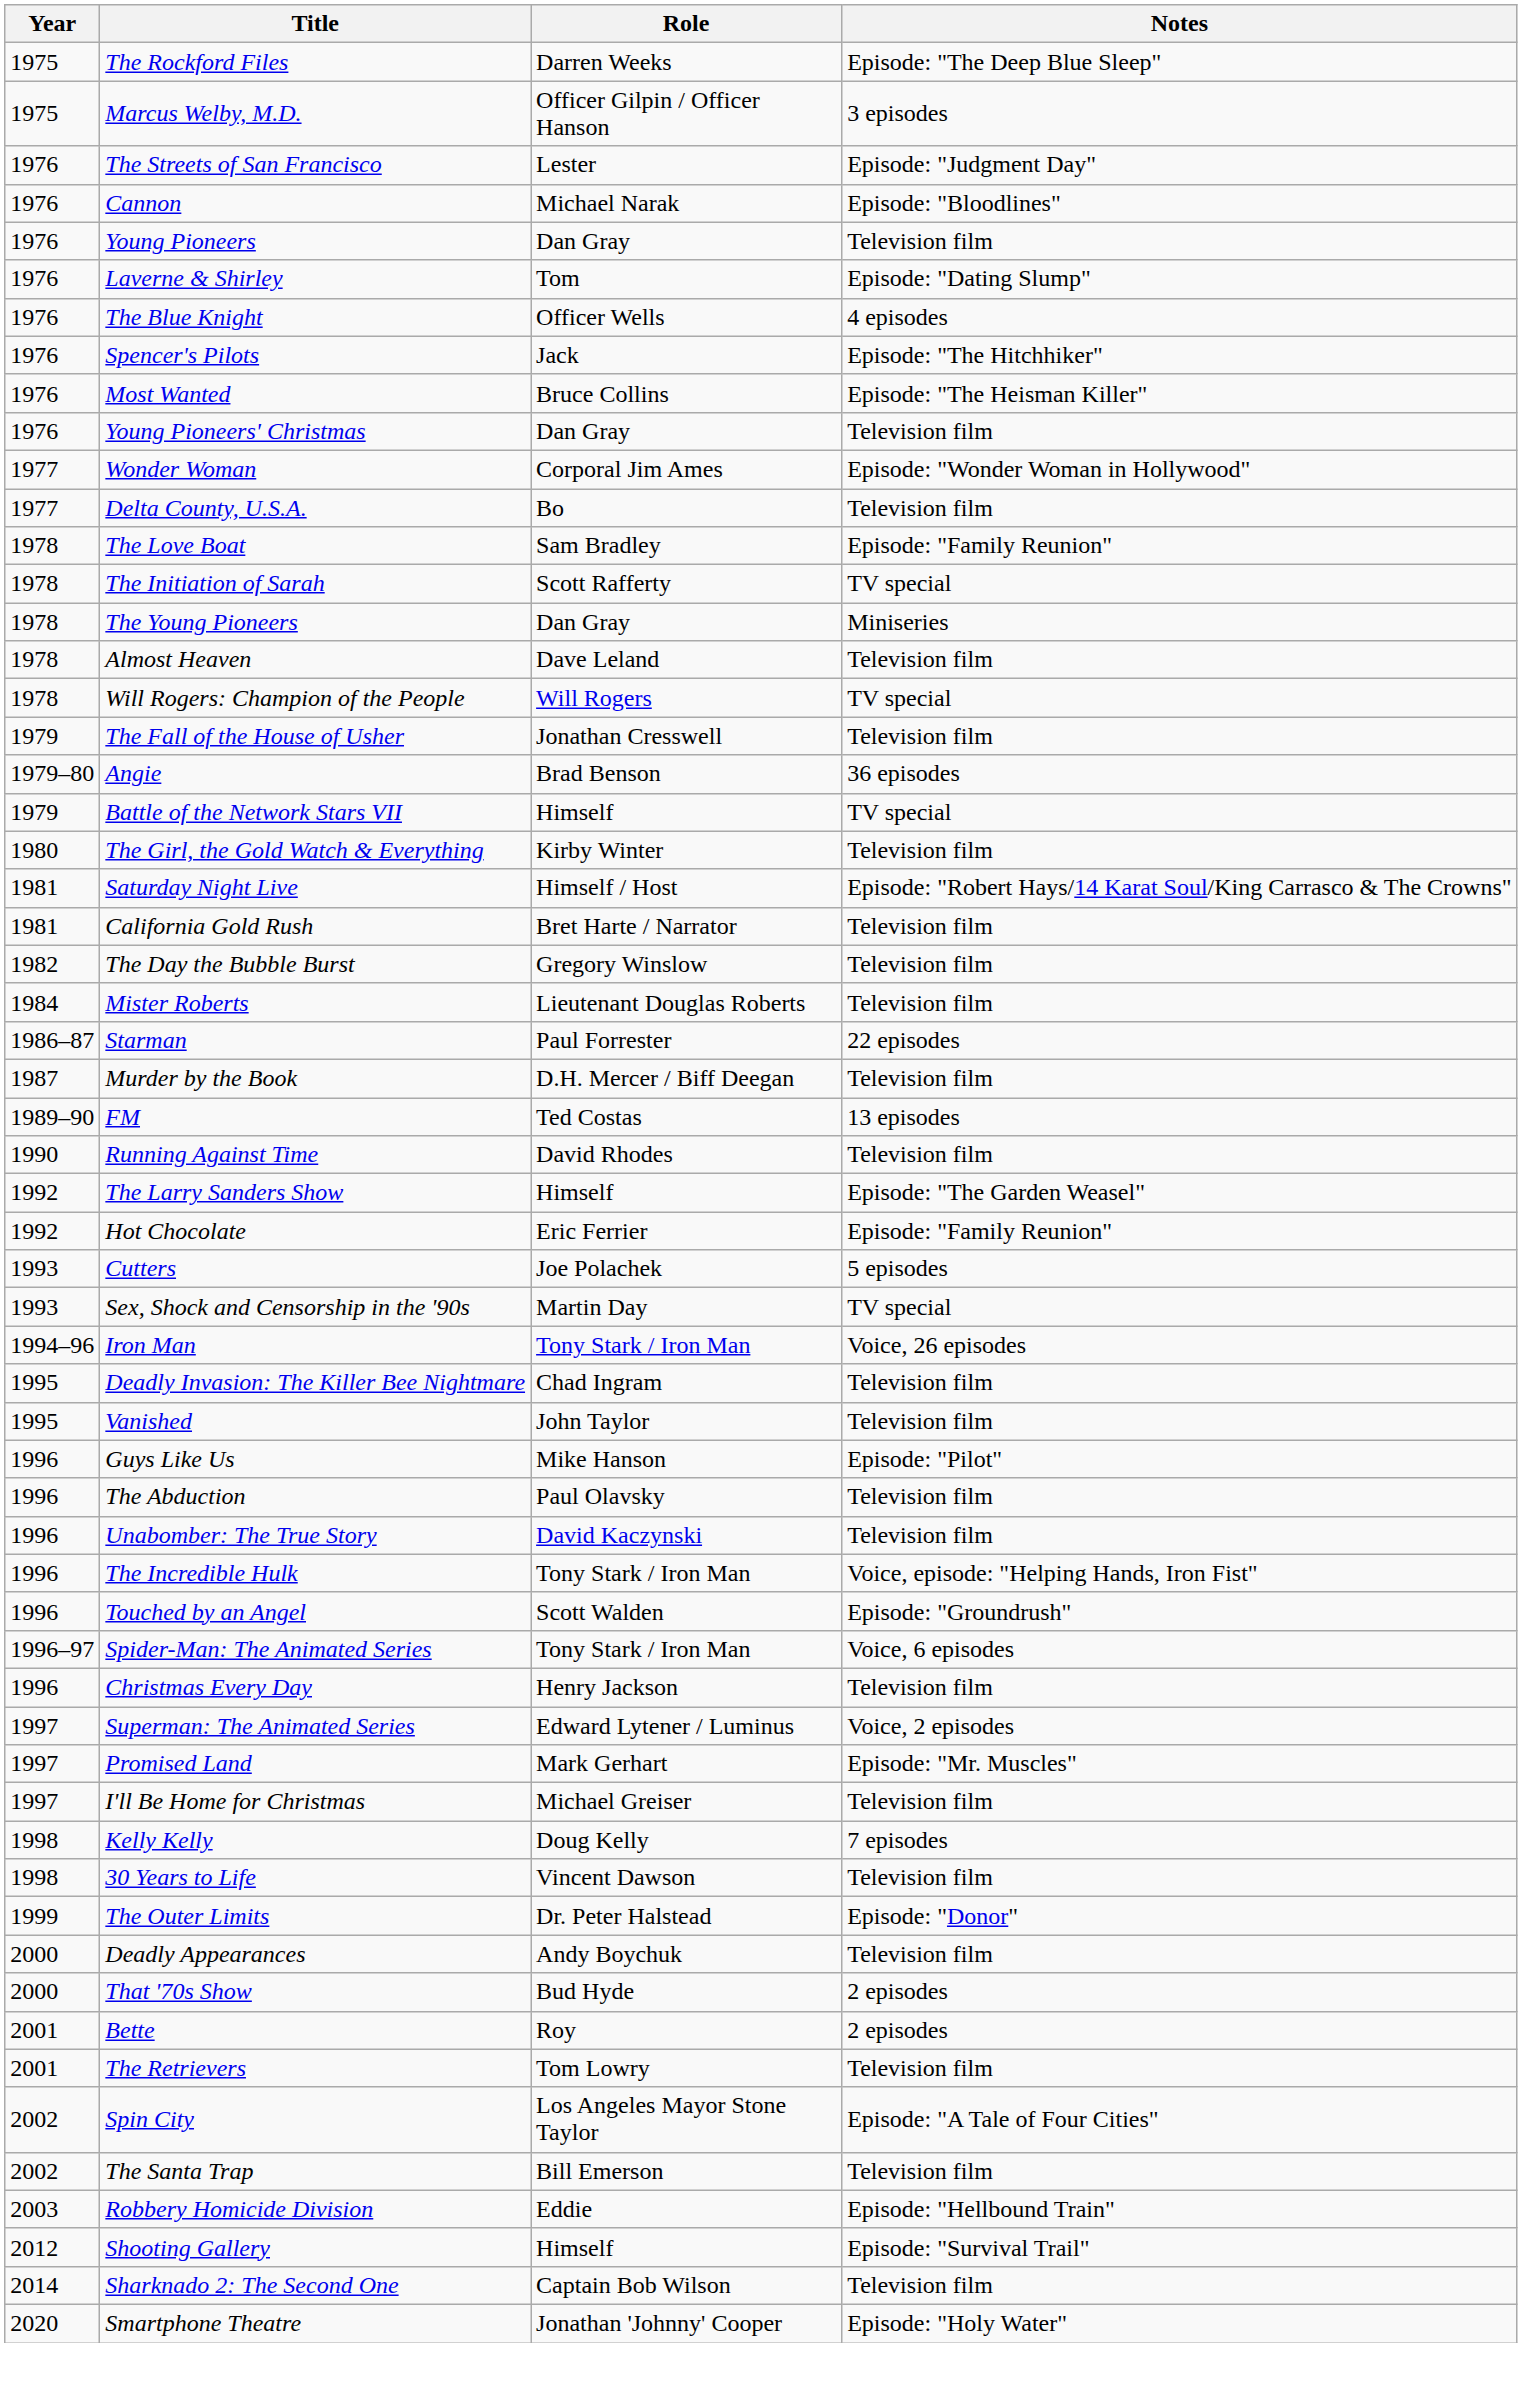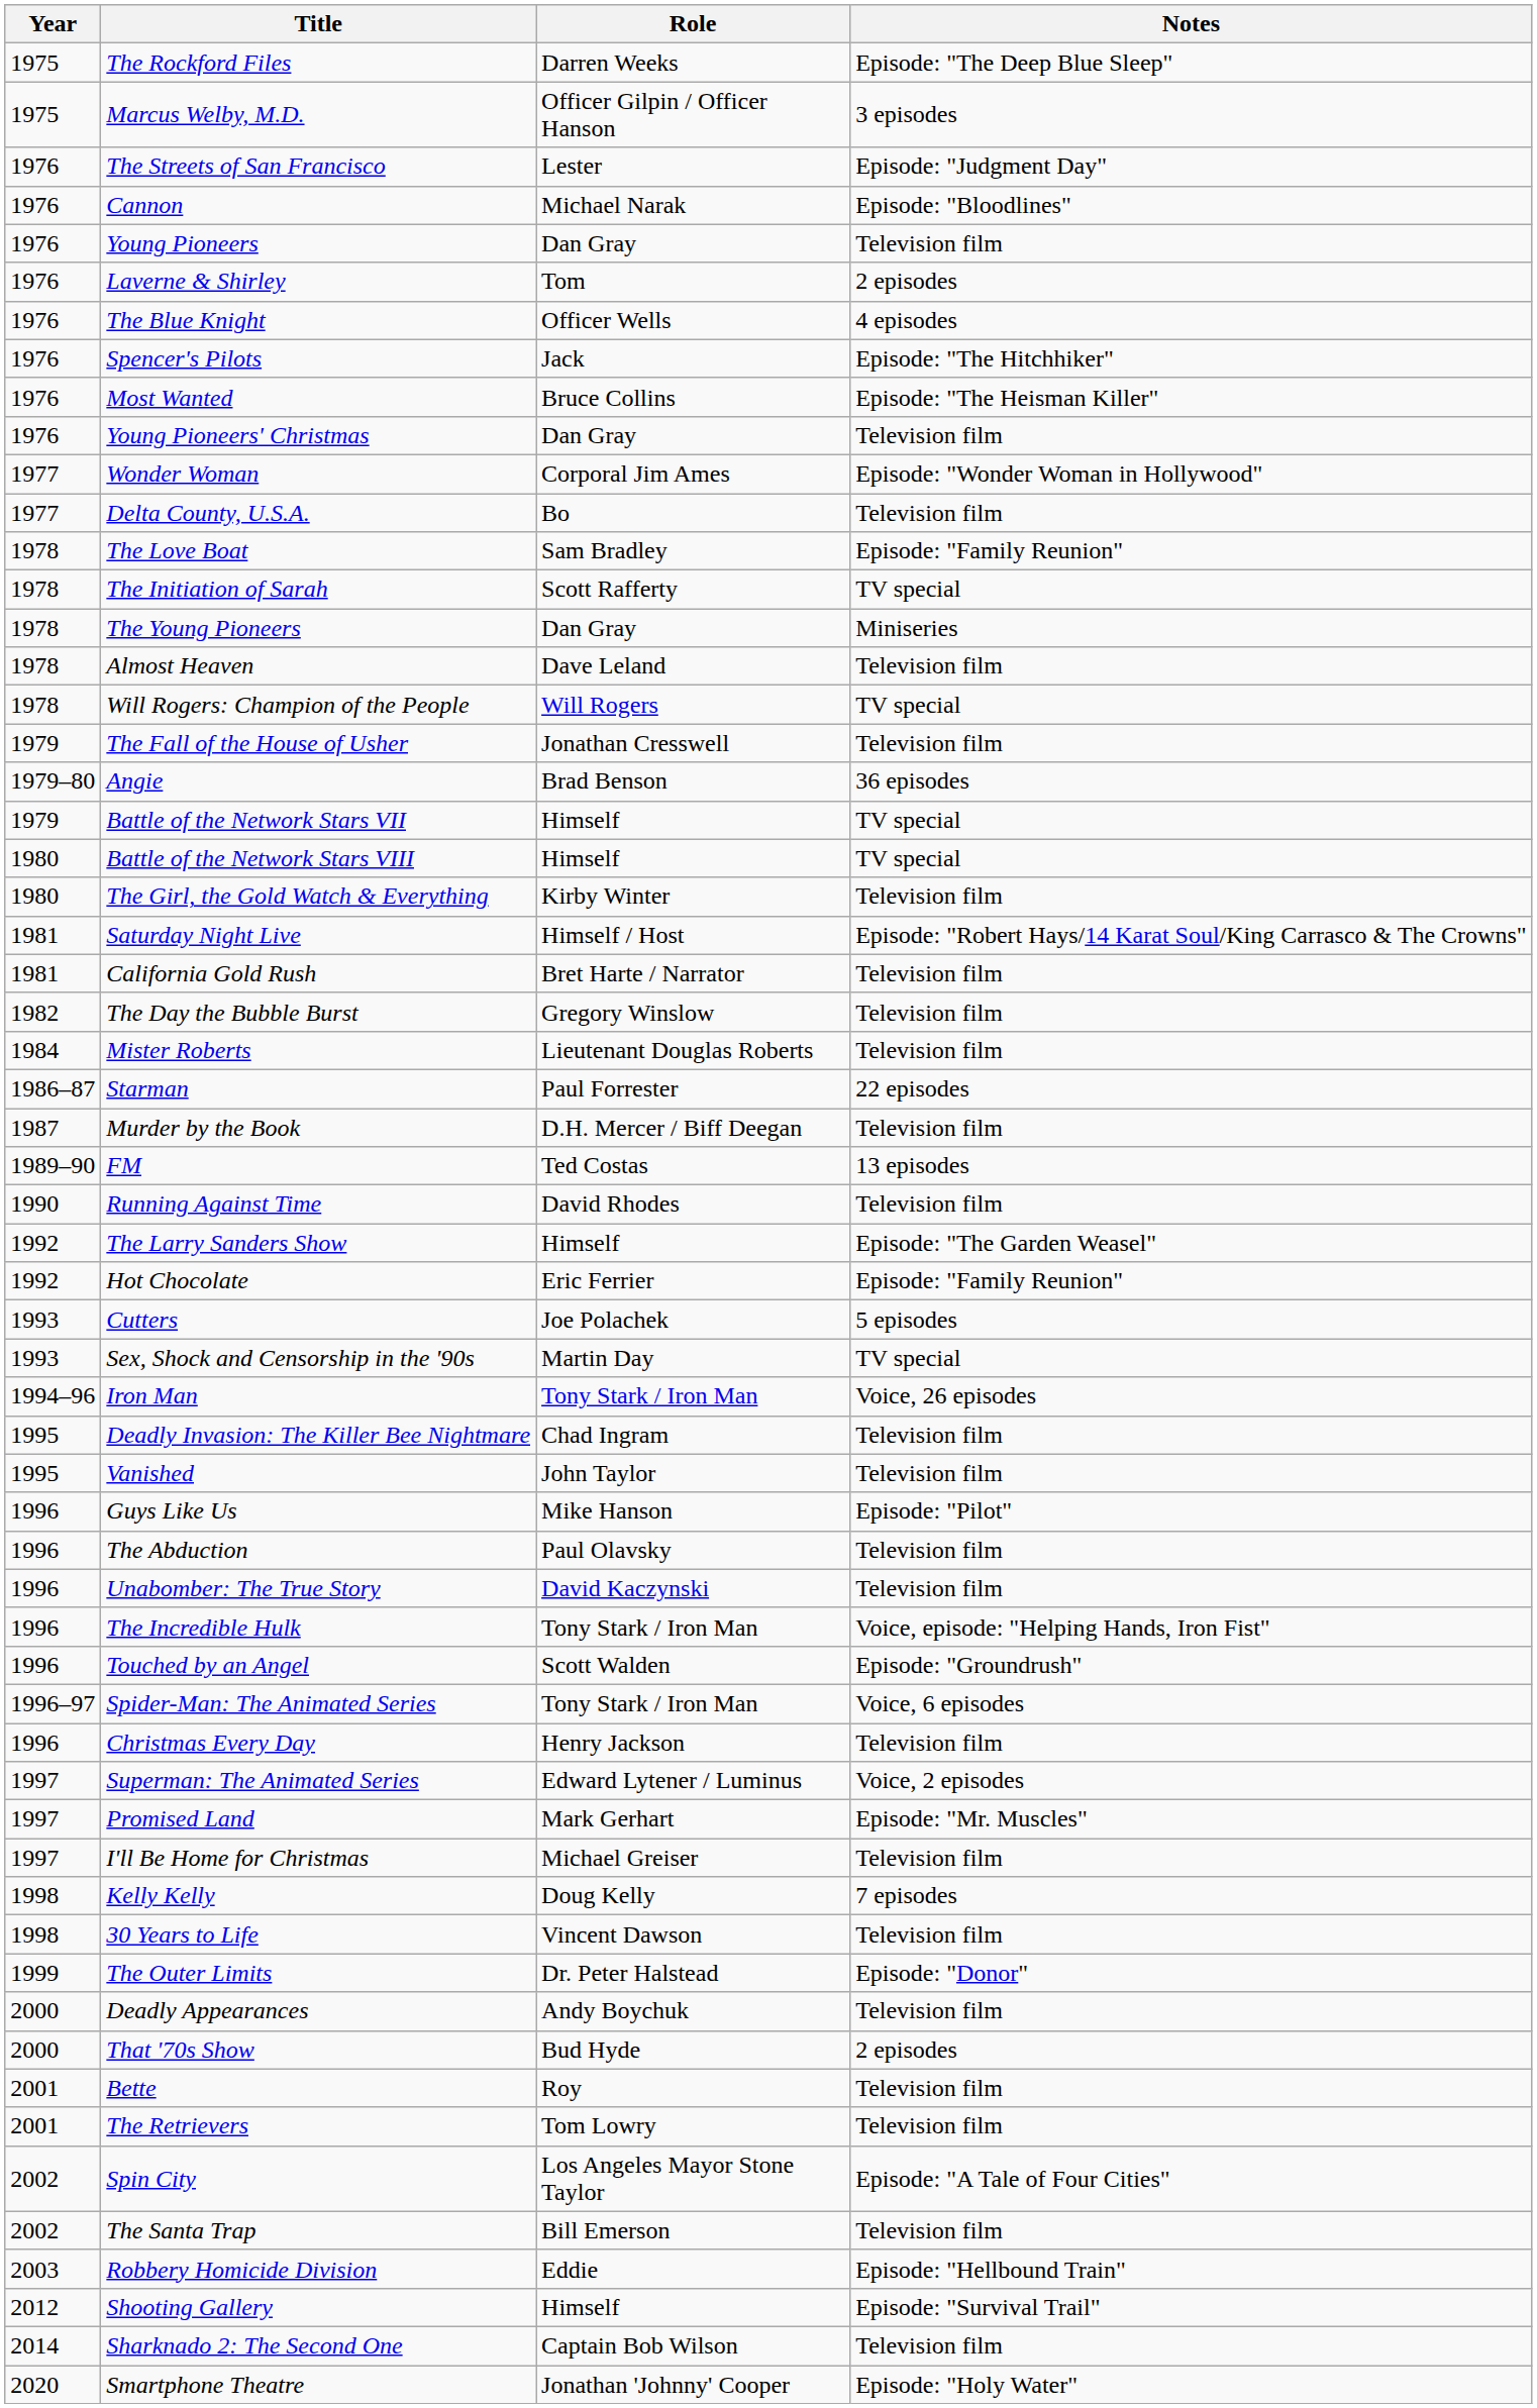Laverne & Shirley | Notes: Episode: "Dating Slump" -> 2 episodes
+ row: 1980 | Battle of the Network Stars VIII | Himself | TV special
Bette | Notes: 2 episodes -> Television film
